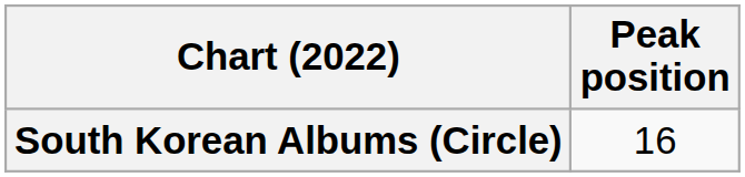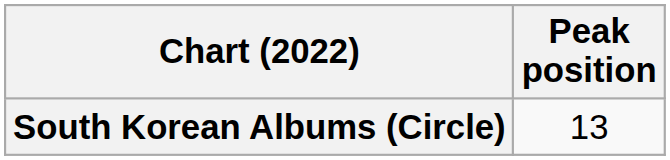South Korean Albums (Circle) | Peak position: 16 -> 13
